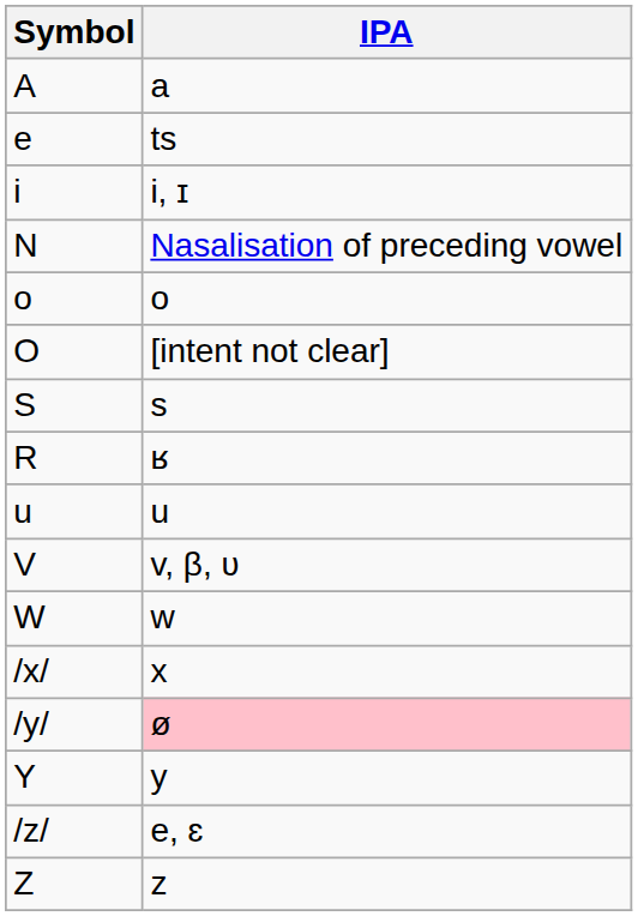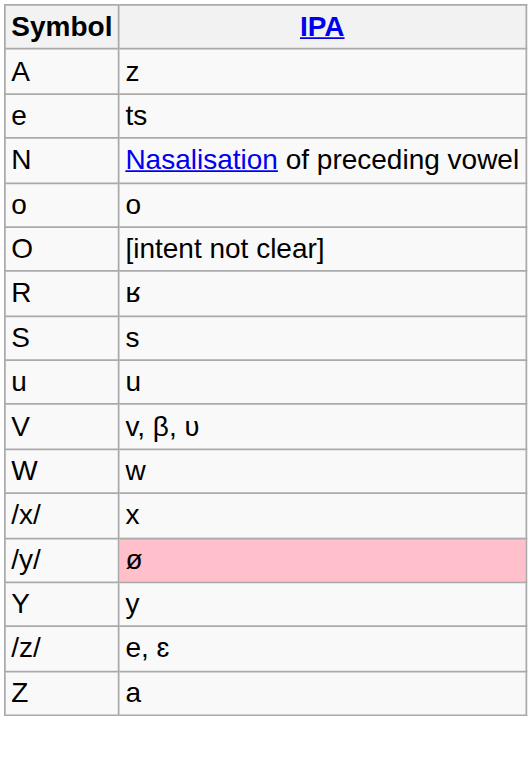A | IPA: a -> z
- row: i | i, ɪ
rows swapped: R <-> S
Z | IPA: z -> a
